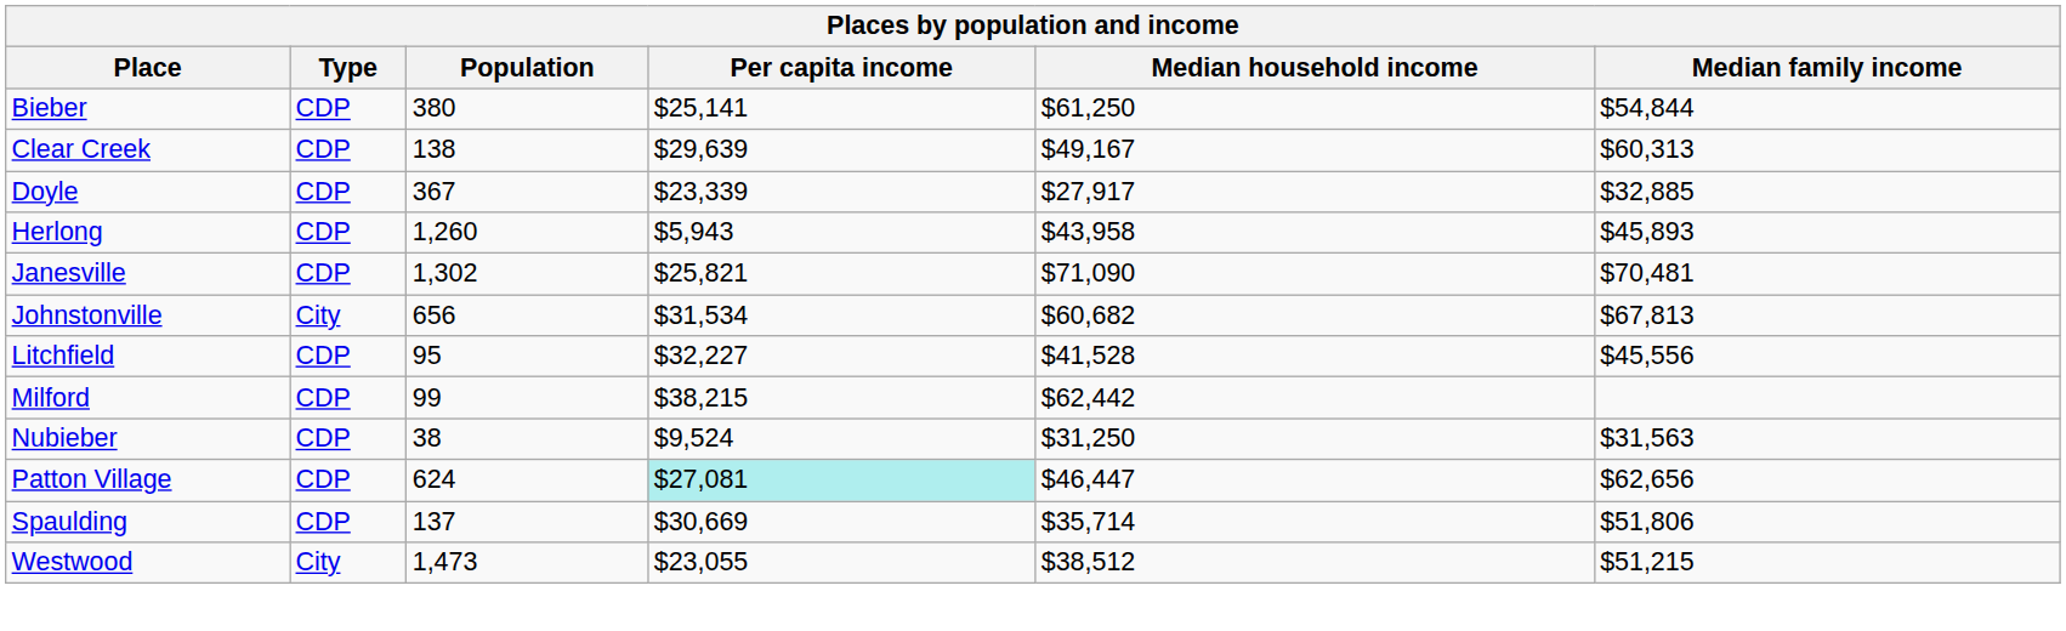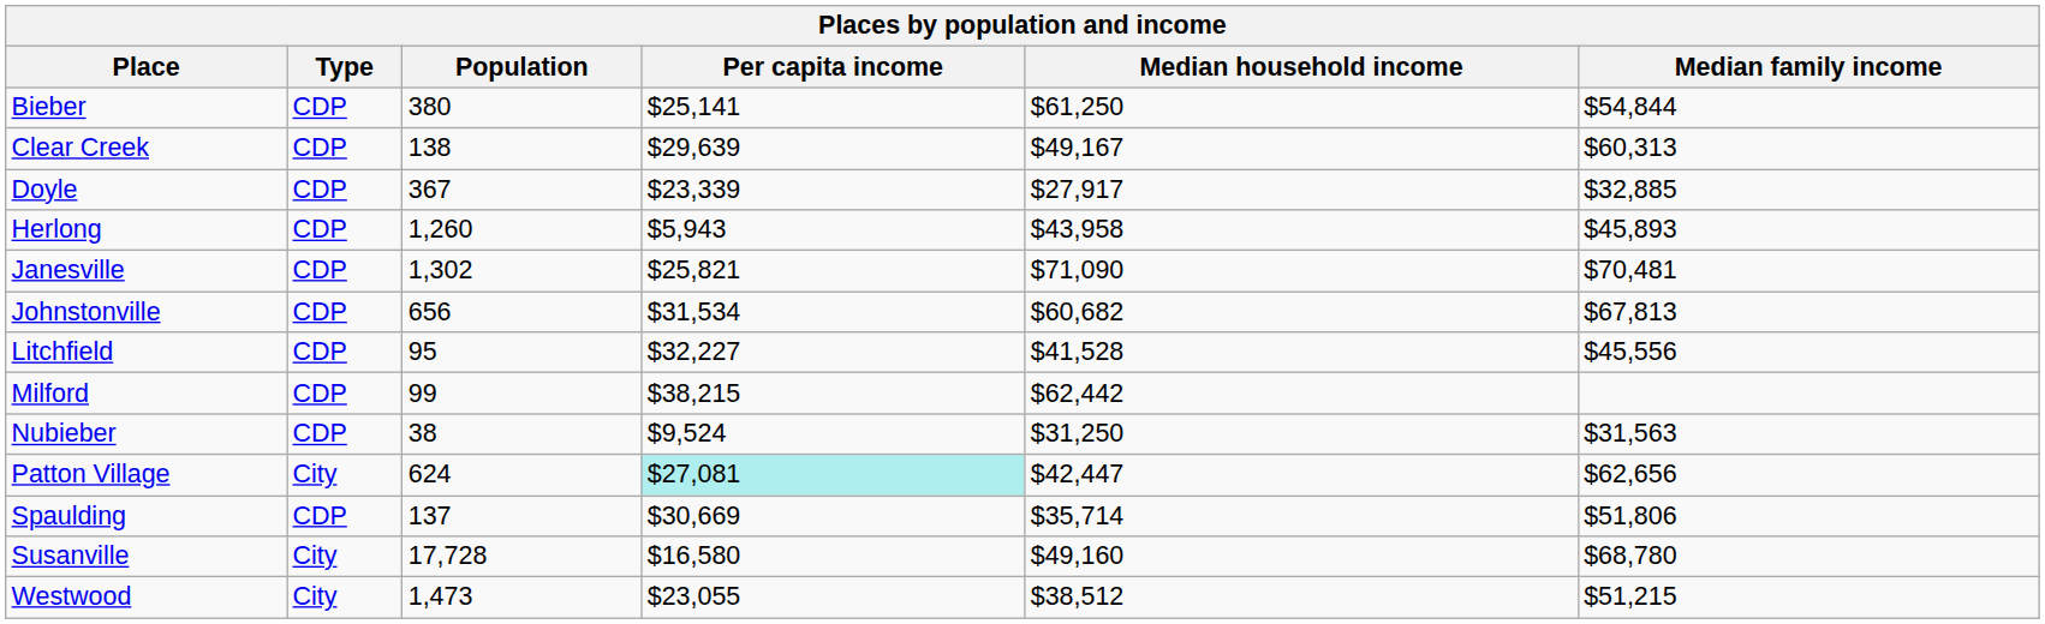Johnstonville | Type: City -> CDP
Patton Village | Type: CDP -> City
Patton Village | Median household income: $46,447 -> $42,447
+ row: Susanville | City | 17,728 | $16,580 | $49,160 | $68,780
